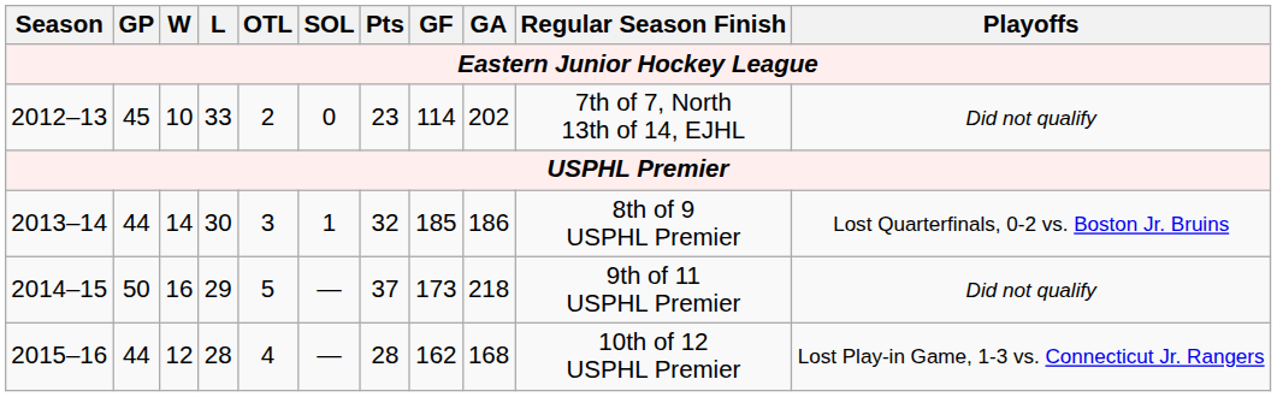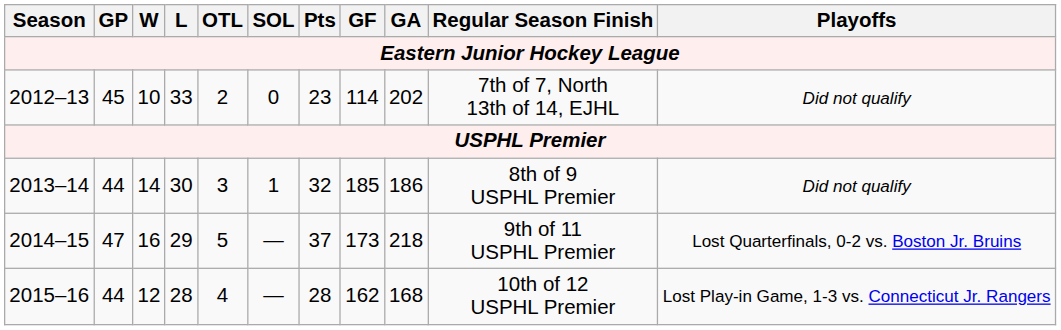2013–14 | Playoffs: Lost Quarterfinals, 0-2 vs. Boston Jr. Bruins -> Did not qualify
2014–15 | GP: 50 -> 47
2014–15 | Playoffs: Did not qualify -> Lost Quarterfinals, 0-2 vs. Boston Jr. Bruins
